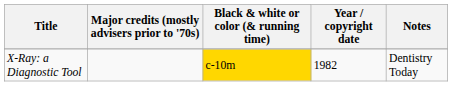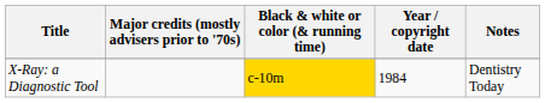X-Ray: a Diagnostic Tool | Year / copyright date: 1982 -> 1984
